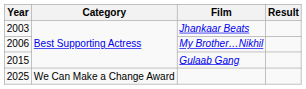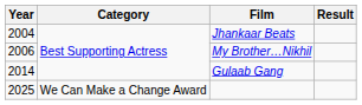Jhankaar Beats | Year: 2003 -> 2004
Gulaab Gang | Year: 2015 -> 2014
